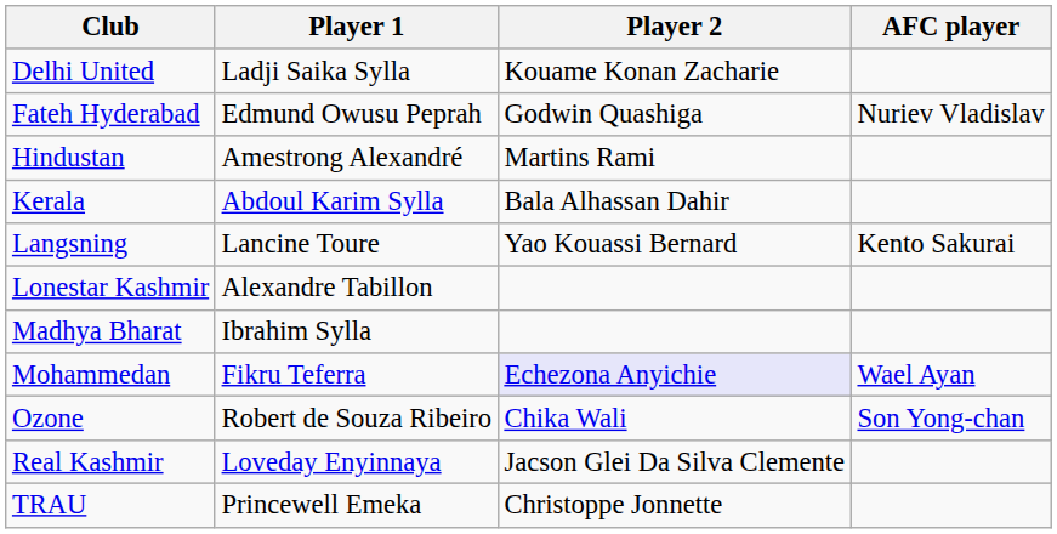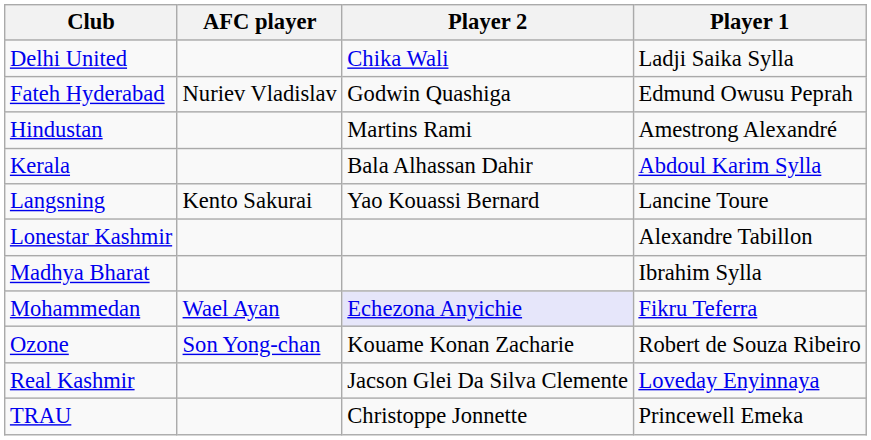columns swapped: Player 1 <-> AFC player
Delhi United | Player 2: Kouame Konan Zacharie -> Chika Wali
Ozone | Player 2: Chika Wali -> Kouame Konan Zacharie
